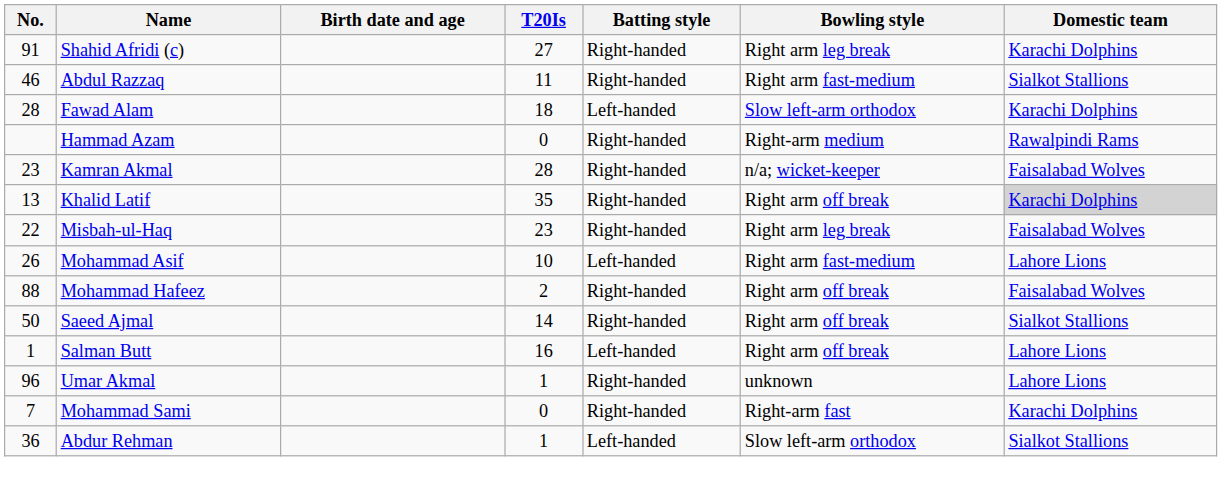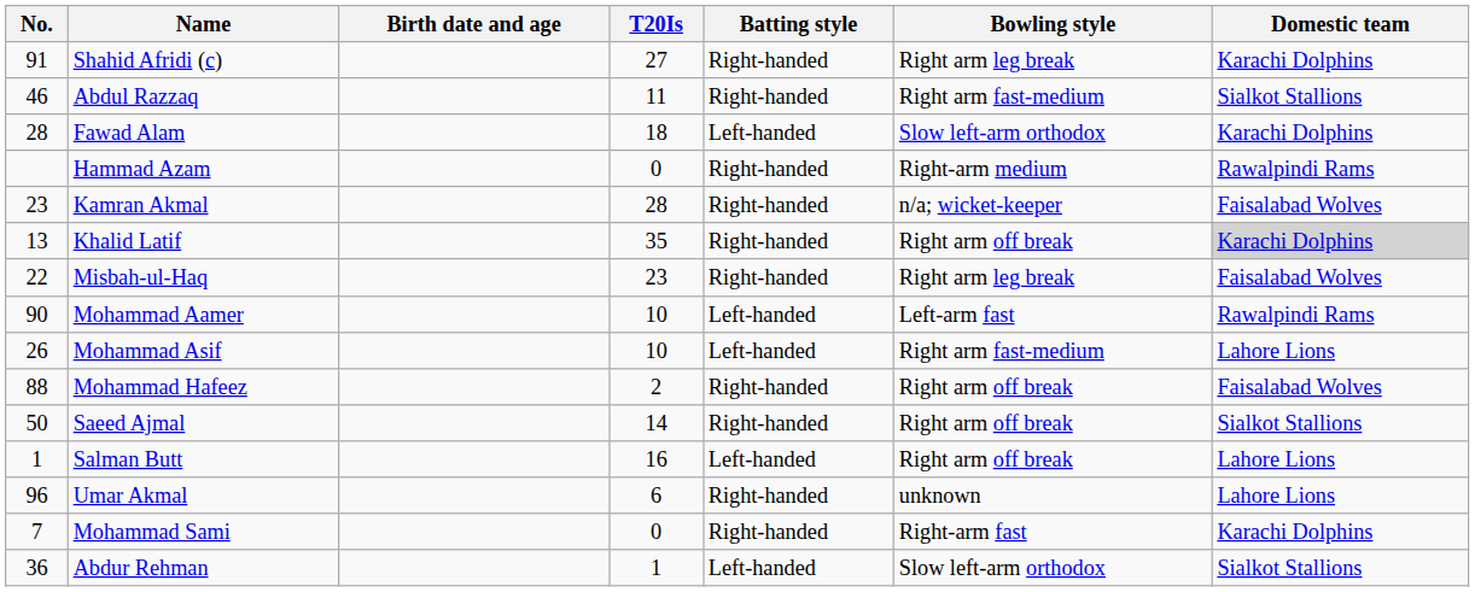+ row: 90 | Mohammad Aamer | 10 | Left-handed | Left-arm fast | Rawalpindi Rams
Umar Akmal | T20Is: 1 -> 6
